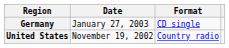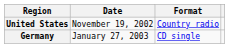rows swapped: United States <-> Germany
